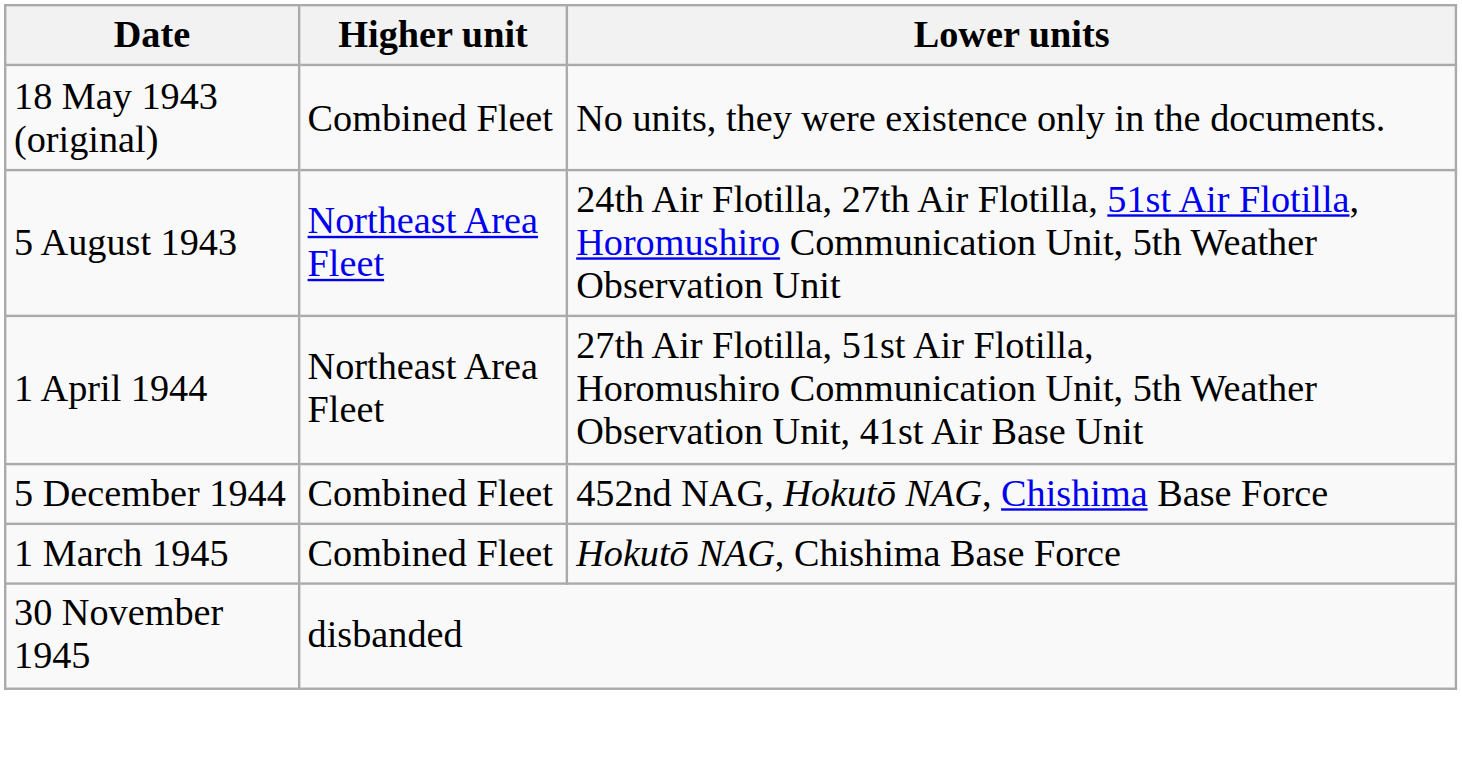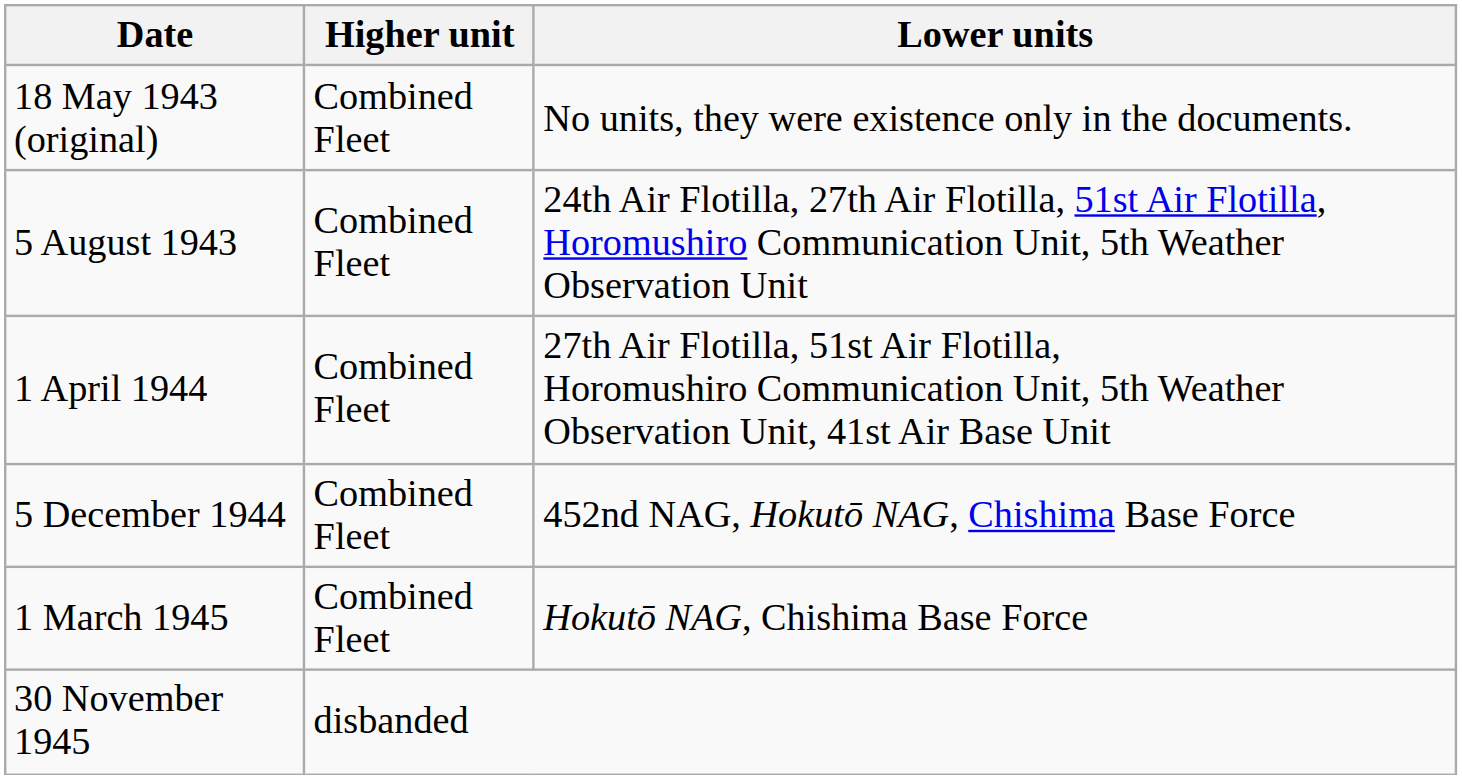5 August 1943 | Higher unit: Northeast Area Fleet -> Combined Fleet
1 April 1944 | Higher unit: Northeast Area Fleet -> Combined Fleet
